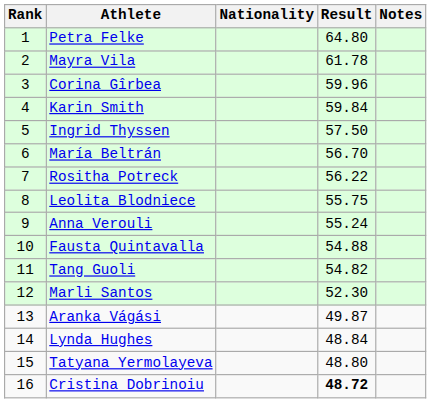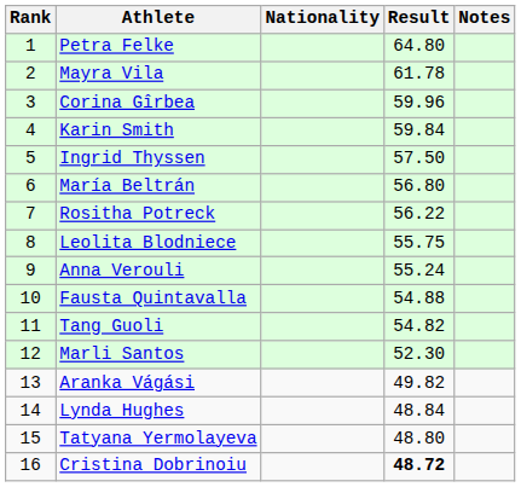María Beltrán | Result: 56.70 -> 56.80
Aranka Vágási | Result: 49.87 -> 49.82
